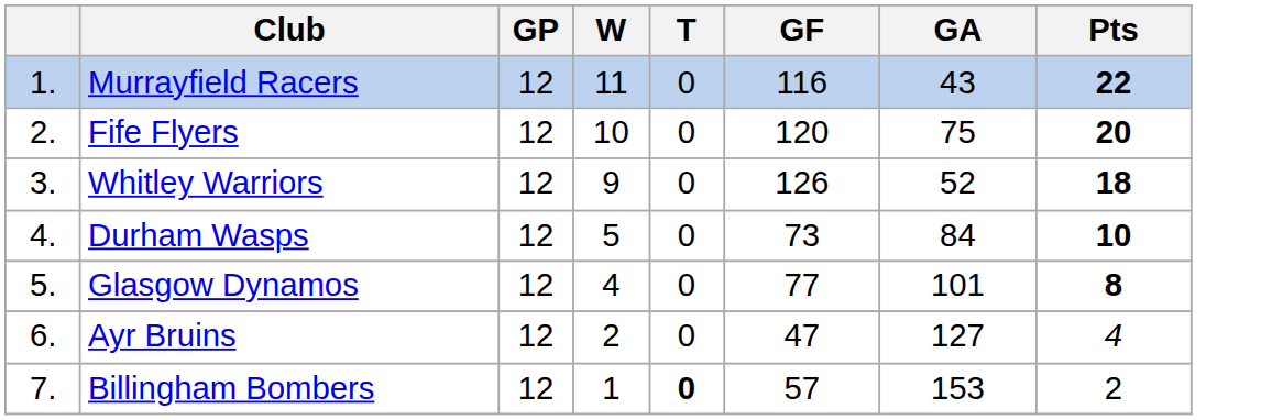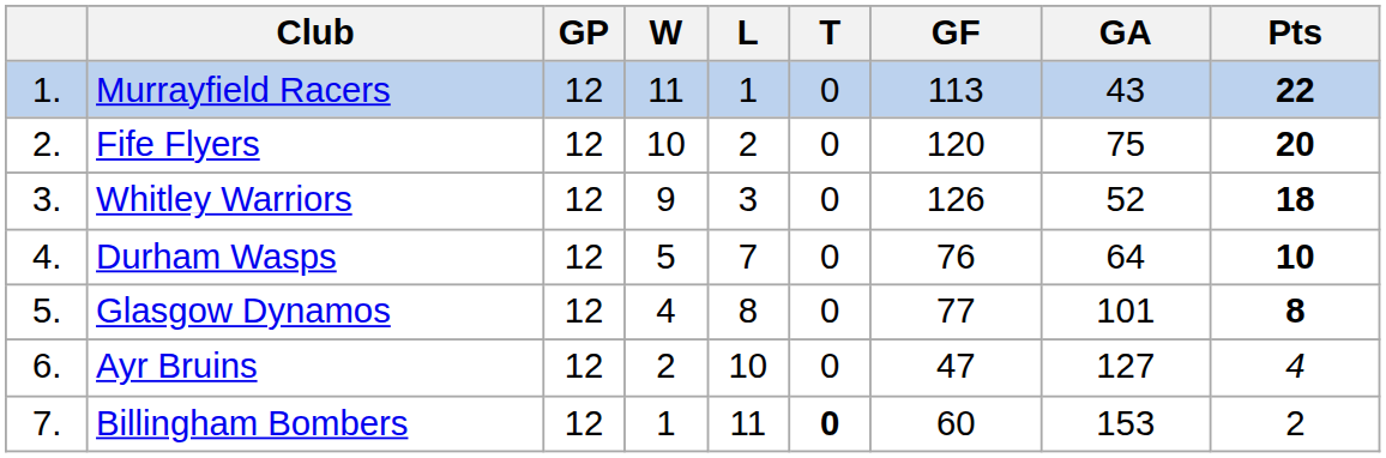+ column: L | 1 | 2 | 3 | 7 | 8 | 10 | 11
Murrayfield Racers | GF: 116 -> 113
Durham Wasps | GF: 73 -> 76
Durham Wasps | GA: 84 -> 64
Billingham Bombers | GF: 57 -> 60
